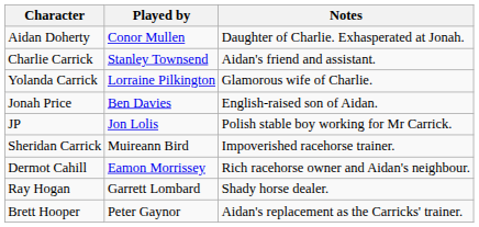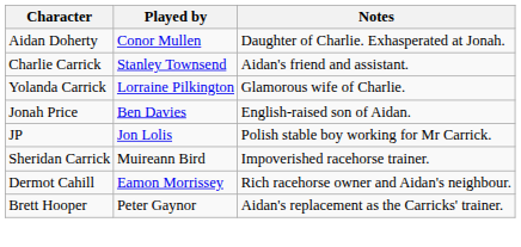- row: Ray Hogan | Garrett Lombard | Shady horse dealer.
